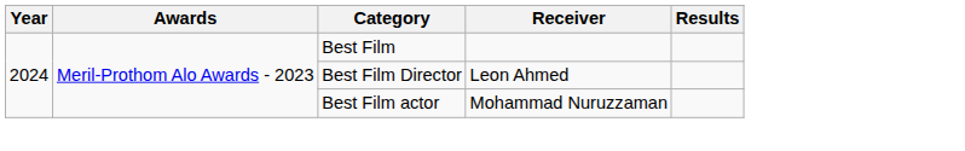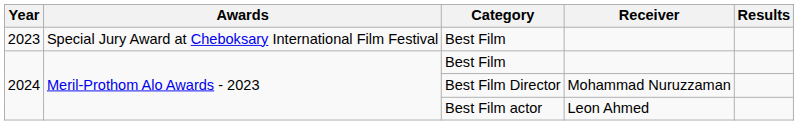+ row: 2023 | Special Jury Award at Cheboksary International Film Festival | Best Film
Best Film Director | Receiver: Leon Ahmed -> Mohammad Nuruzzaman
Best Film actor | Receiver: Mohammad Nuruzzaman -> Leon Ahmed
